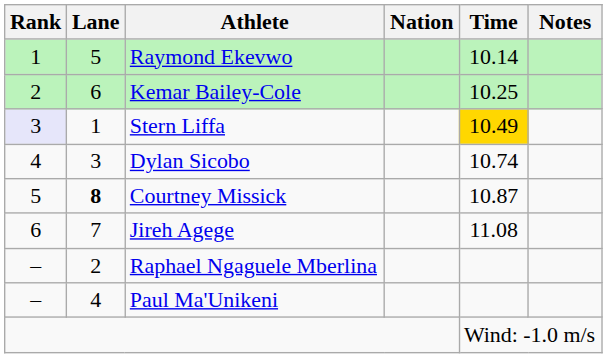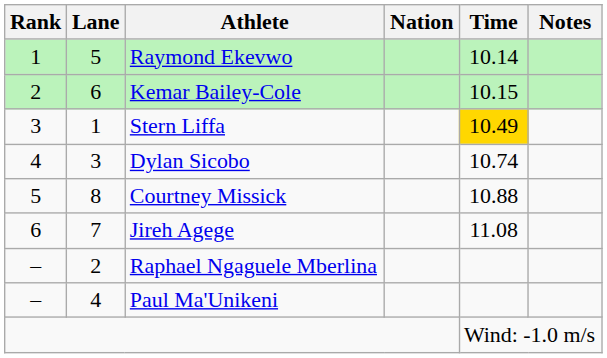Kemar Bailey-Cole | Time: 10.25 -> 10.15
Stern Liffa | Rank: lavender background -> no background
Courtney Missick | Lane: bold -> normal
Courtney Missick | Time: 10.87 -> 10.88
